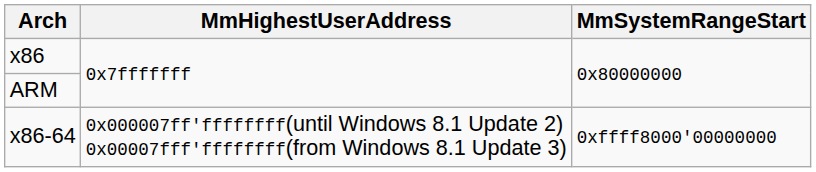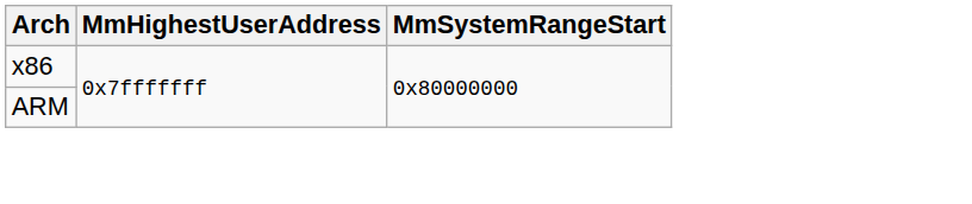- row: x86-64 | 0x000007ff'ffffffff(until Windows 8.1 Update 2) 0x00007fff'ffffffff(from Windows 8.1 Update 3) | 0xffff8000'00000000
